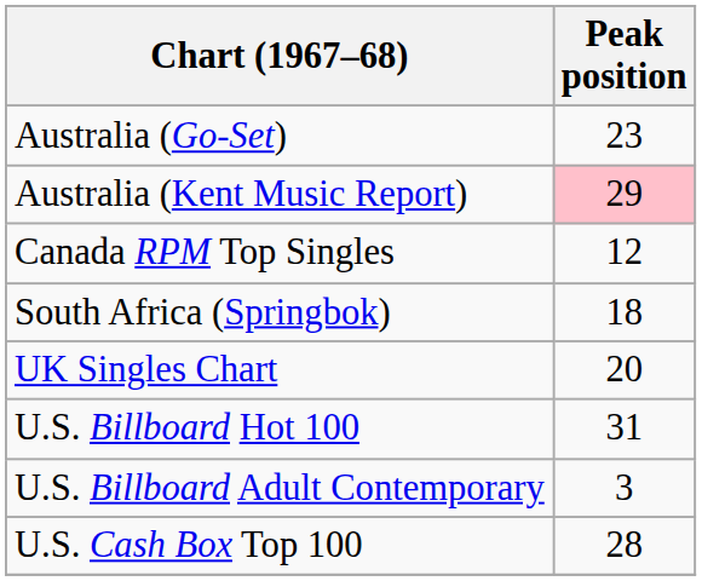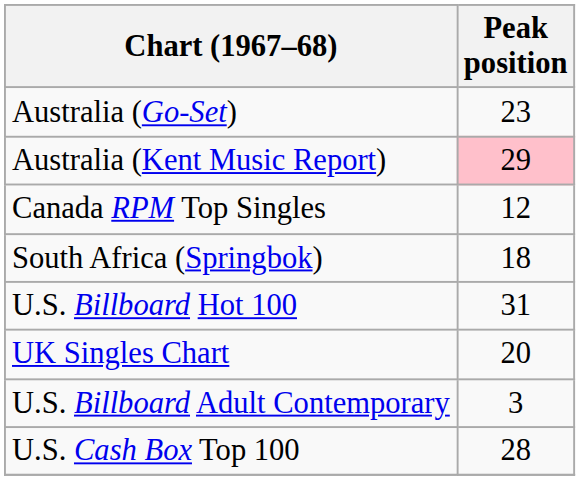rows swapped: UK Singles Chart <-> U.S. Billboard Hot 100
